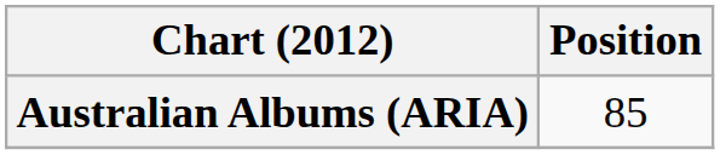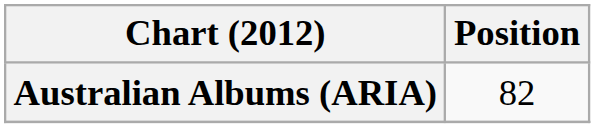Australian Albums (ARIA) | Position: 85 -> 82
